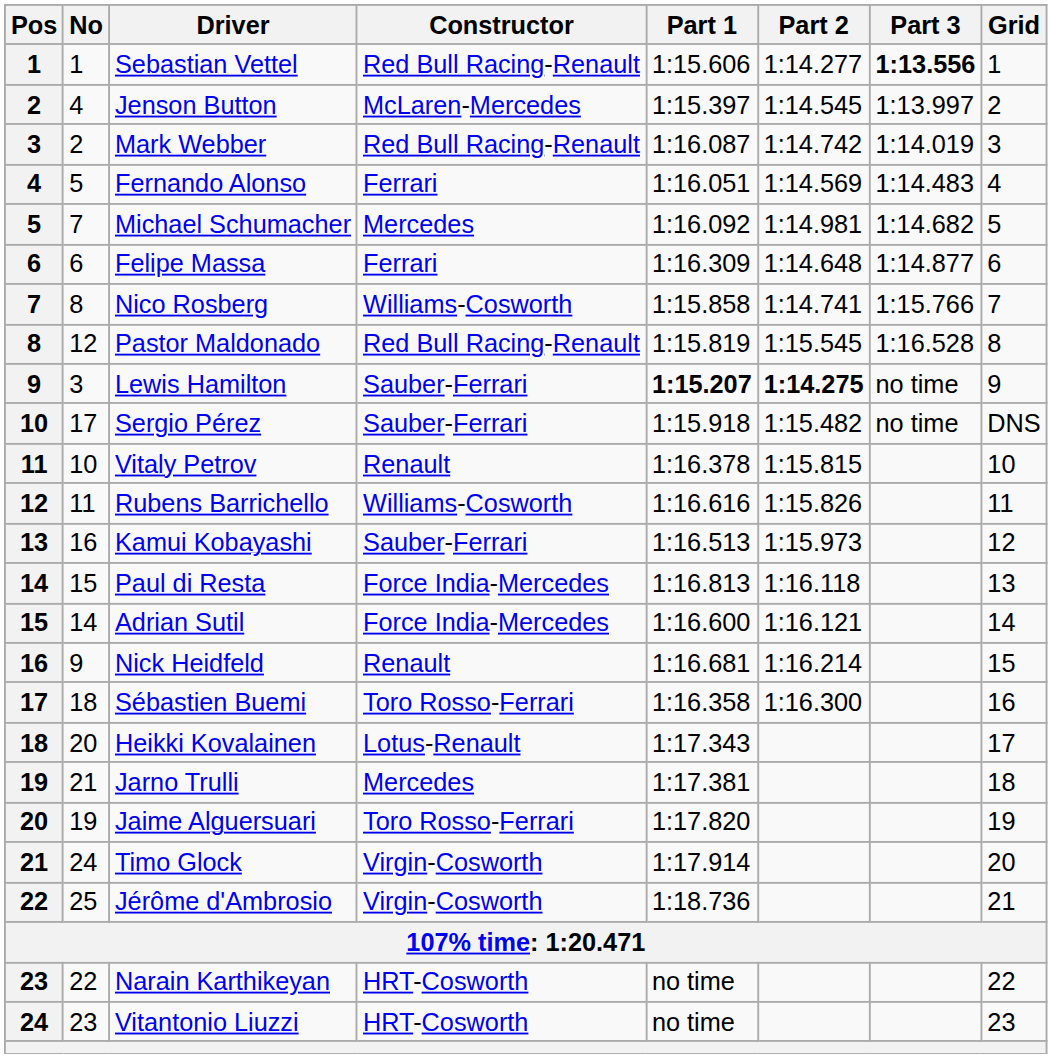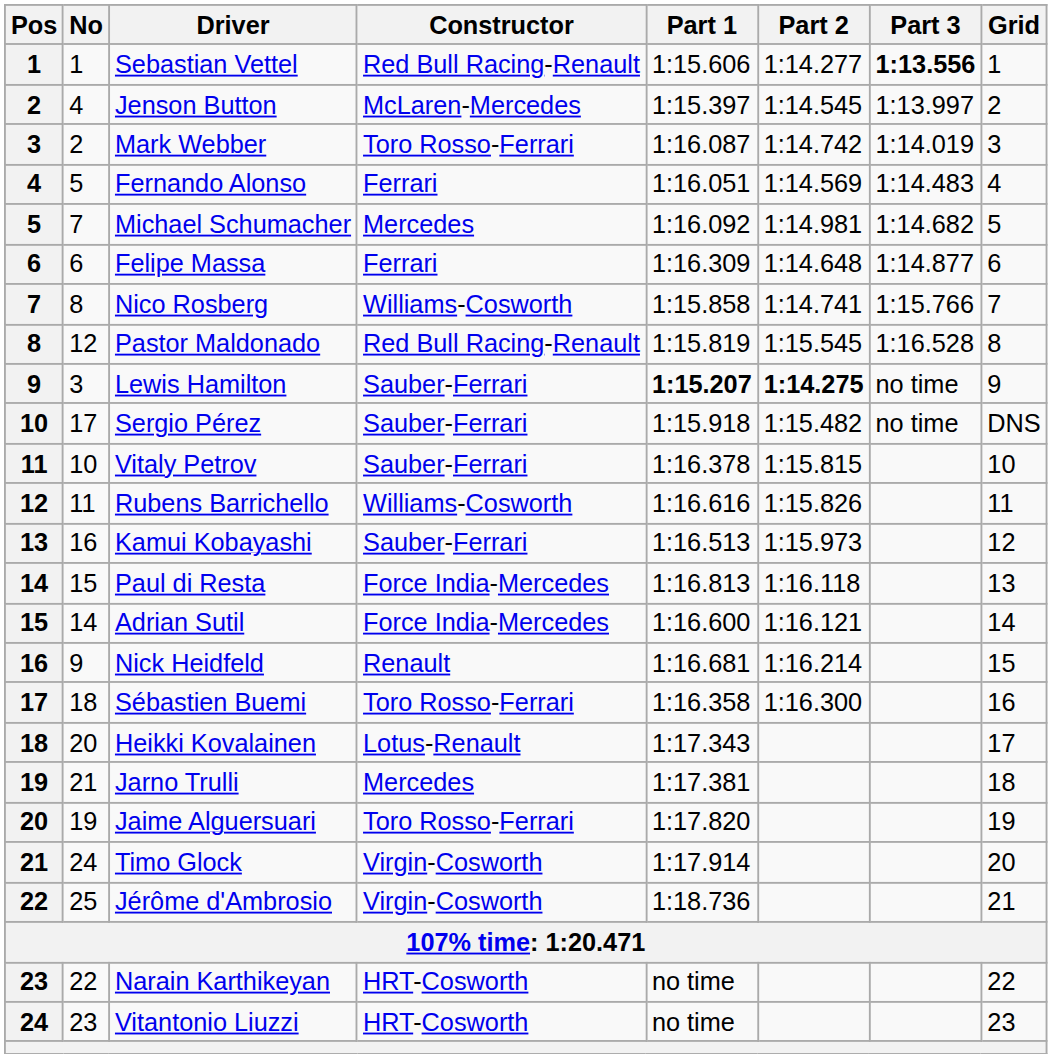Mark Webber | Constructor: Red Bull Racing-Renault -> Toro Rosso-Ferrari
Vitaly Petrov | Constructor: Renault -> Sauber-Ferrari
